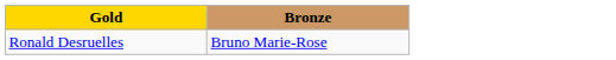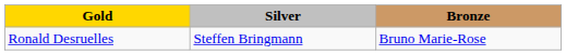+ column: Silver | Steffen Bringmann
